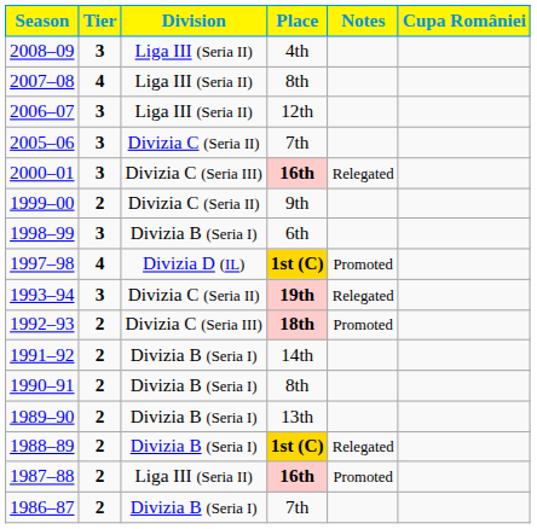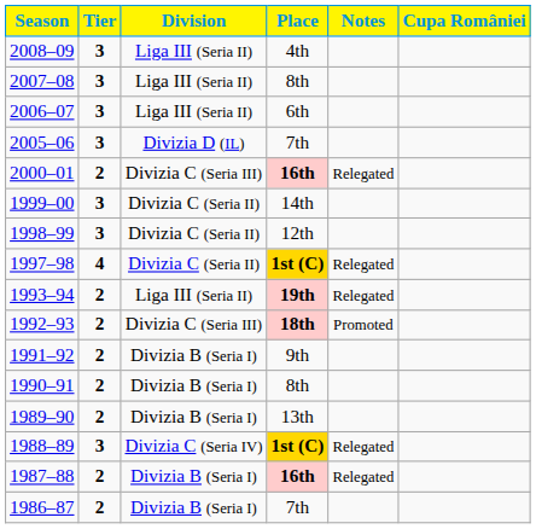2007–08 | Tier: 4 -> 3
2006–07 | Place: 12th -> 6th
2005–06 | Division: Divizia C (Seria II) -> Divizia D (IL)
2000–01 | Tier: 3 -> 2
1999–00 | Tier: 2 -> 3
1999–00 | Place: 9th -> 14th
1998–99 | Division: Divizia B (Seria I) -> Divizia C (Seria II)
1998–99 | Place: 6th -> 12th
1997–98 | Division: Divizia D (IL) -> Divizia C (Seria II)
1997–98 | Notes: Promoted -> Relegated
1993–94 | Tier: 3 -> 2
1993–94 | Division: Divizia C (Seria II) -> Liga III (Seria II)
1991–92 | Place: 14th -> 9th
1988–89 | Tier: 2 -> 3
1988–89 | Division: Divizia B (Seria I) -> Divizia C (Seria IV)
1987–88 | Division: Liga III (Seria II) -> Divizia B (Seria I)
1987–88 | Notes: Promoted -> Relegated
